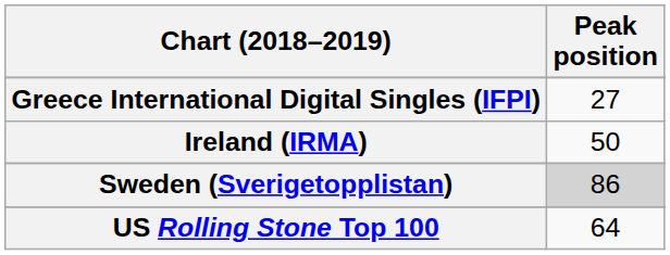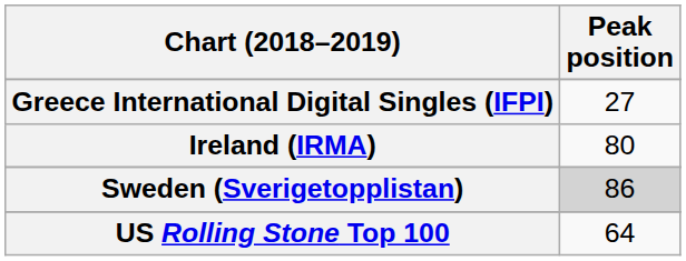Ireland (IRMA) | Peak position: 50 -> 80
